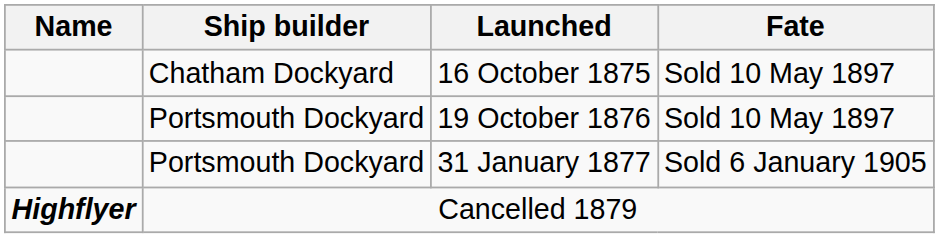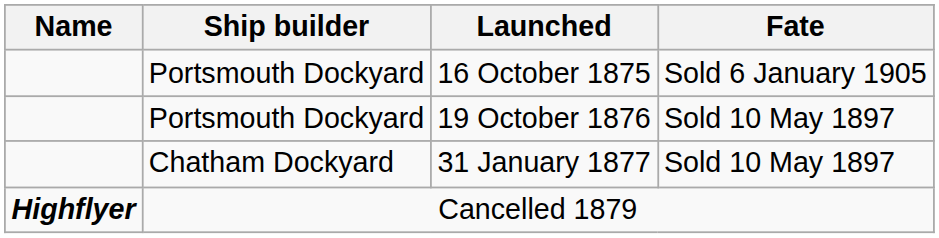16 October 1875 | Ship builder: Chatham Dockyard -> Portsmouth Dockyard
16 October 1875 | Fate: Sold 10 May 1897 -> Sold 6 January 1905
31 January 1877 | Ship builder: Portsmouth Dockyard -> Chatham Dockyard
31 January 1877 | Fate: Sold 6 January 1905 -> Sold 10 May 1897
